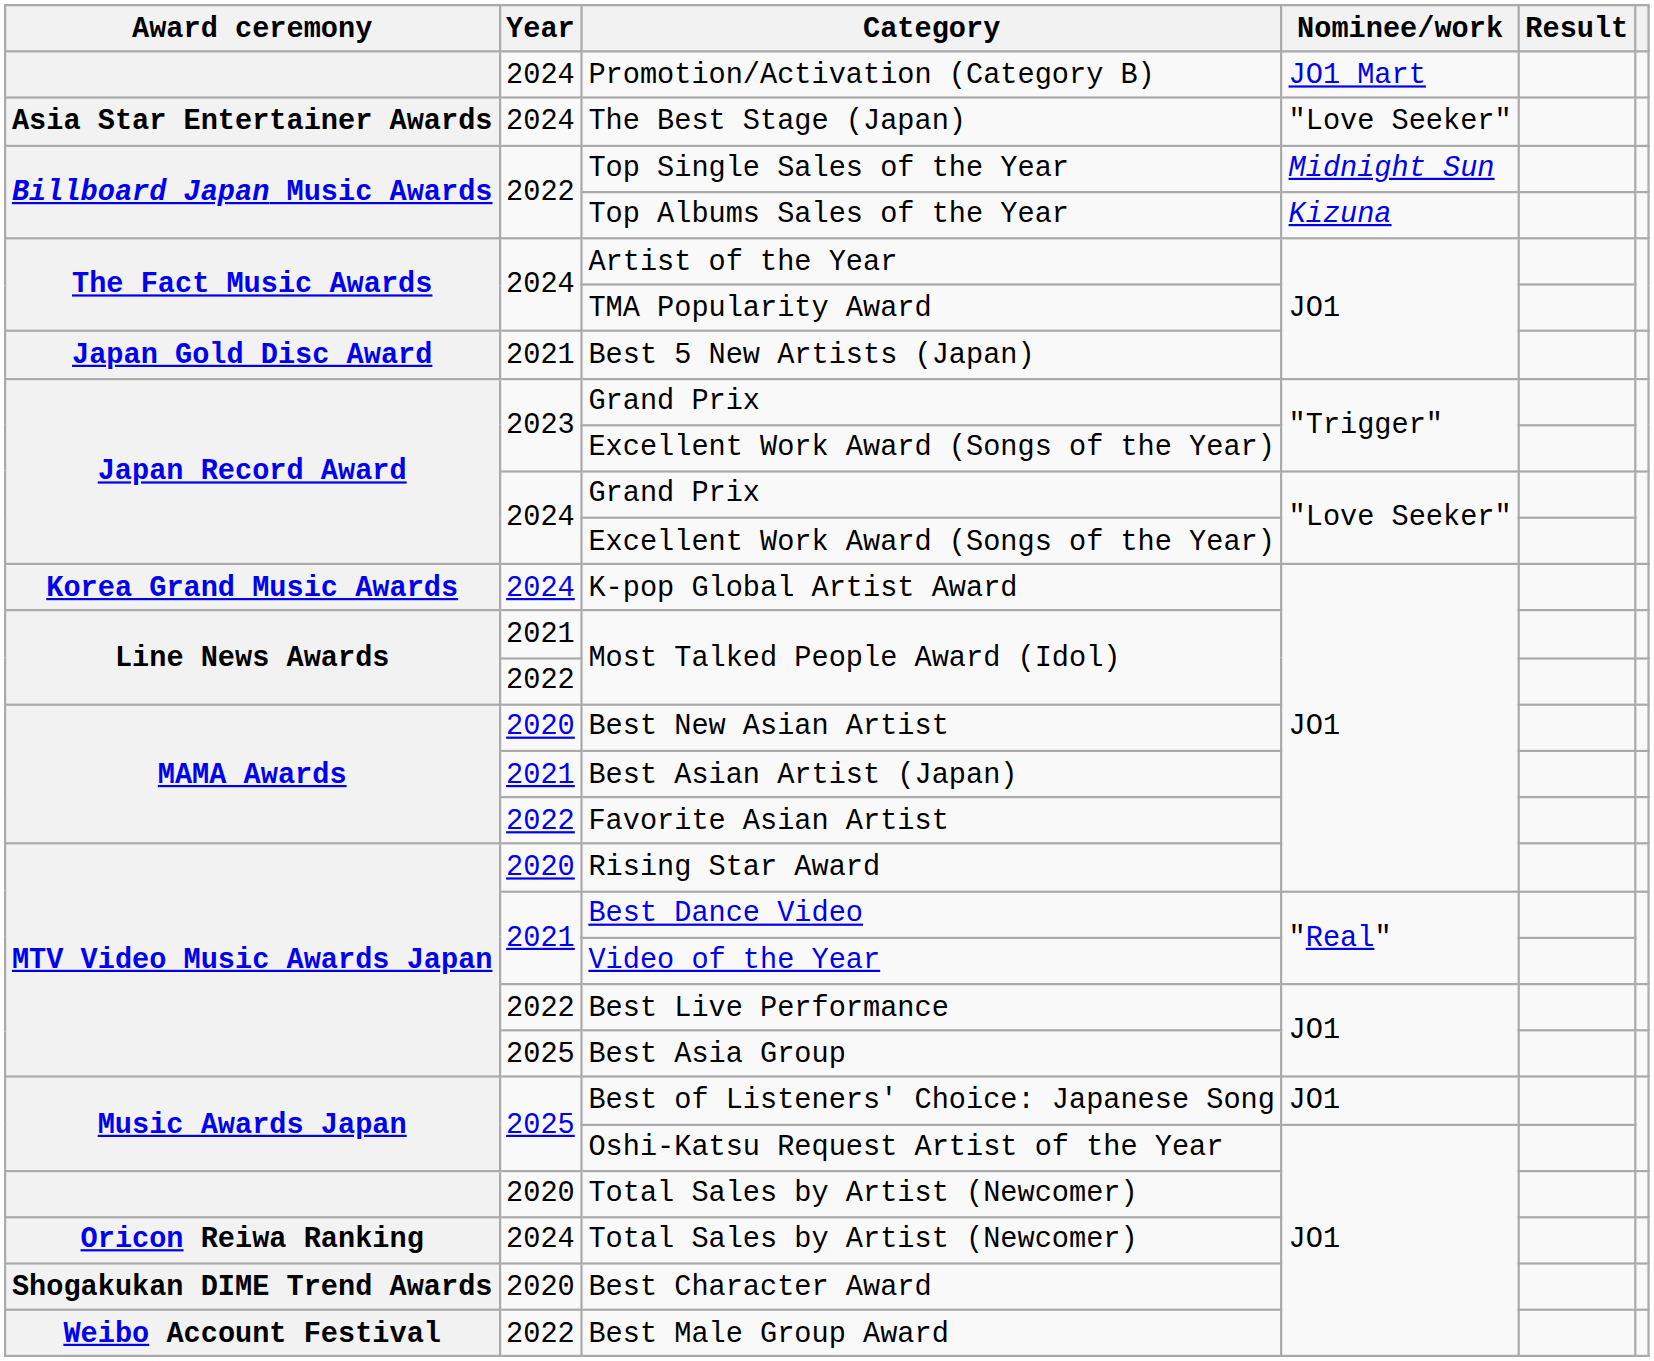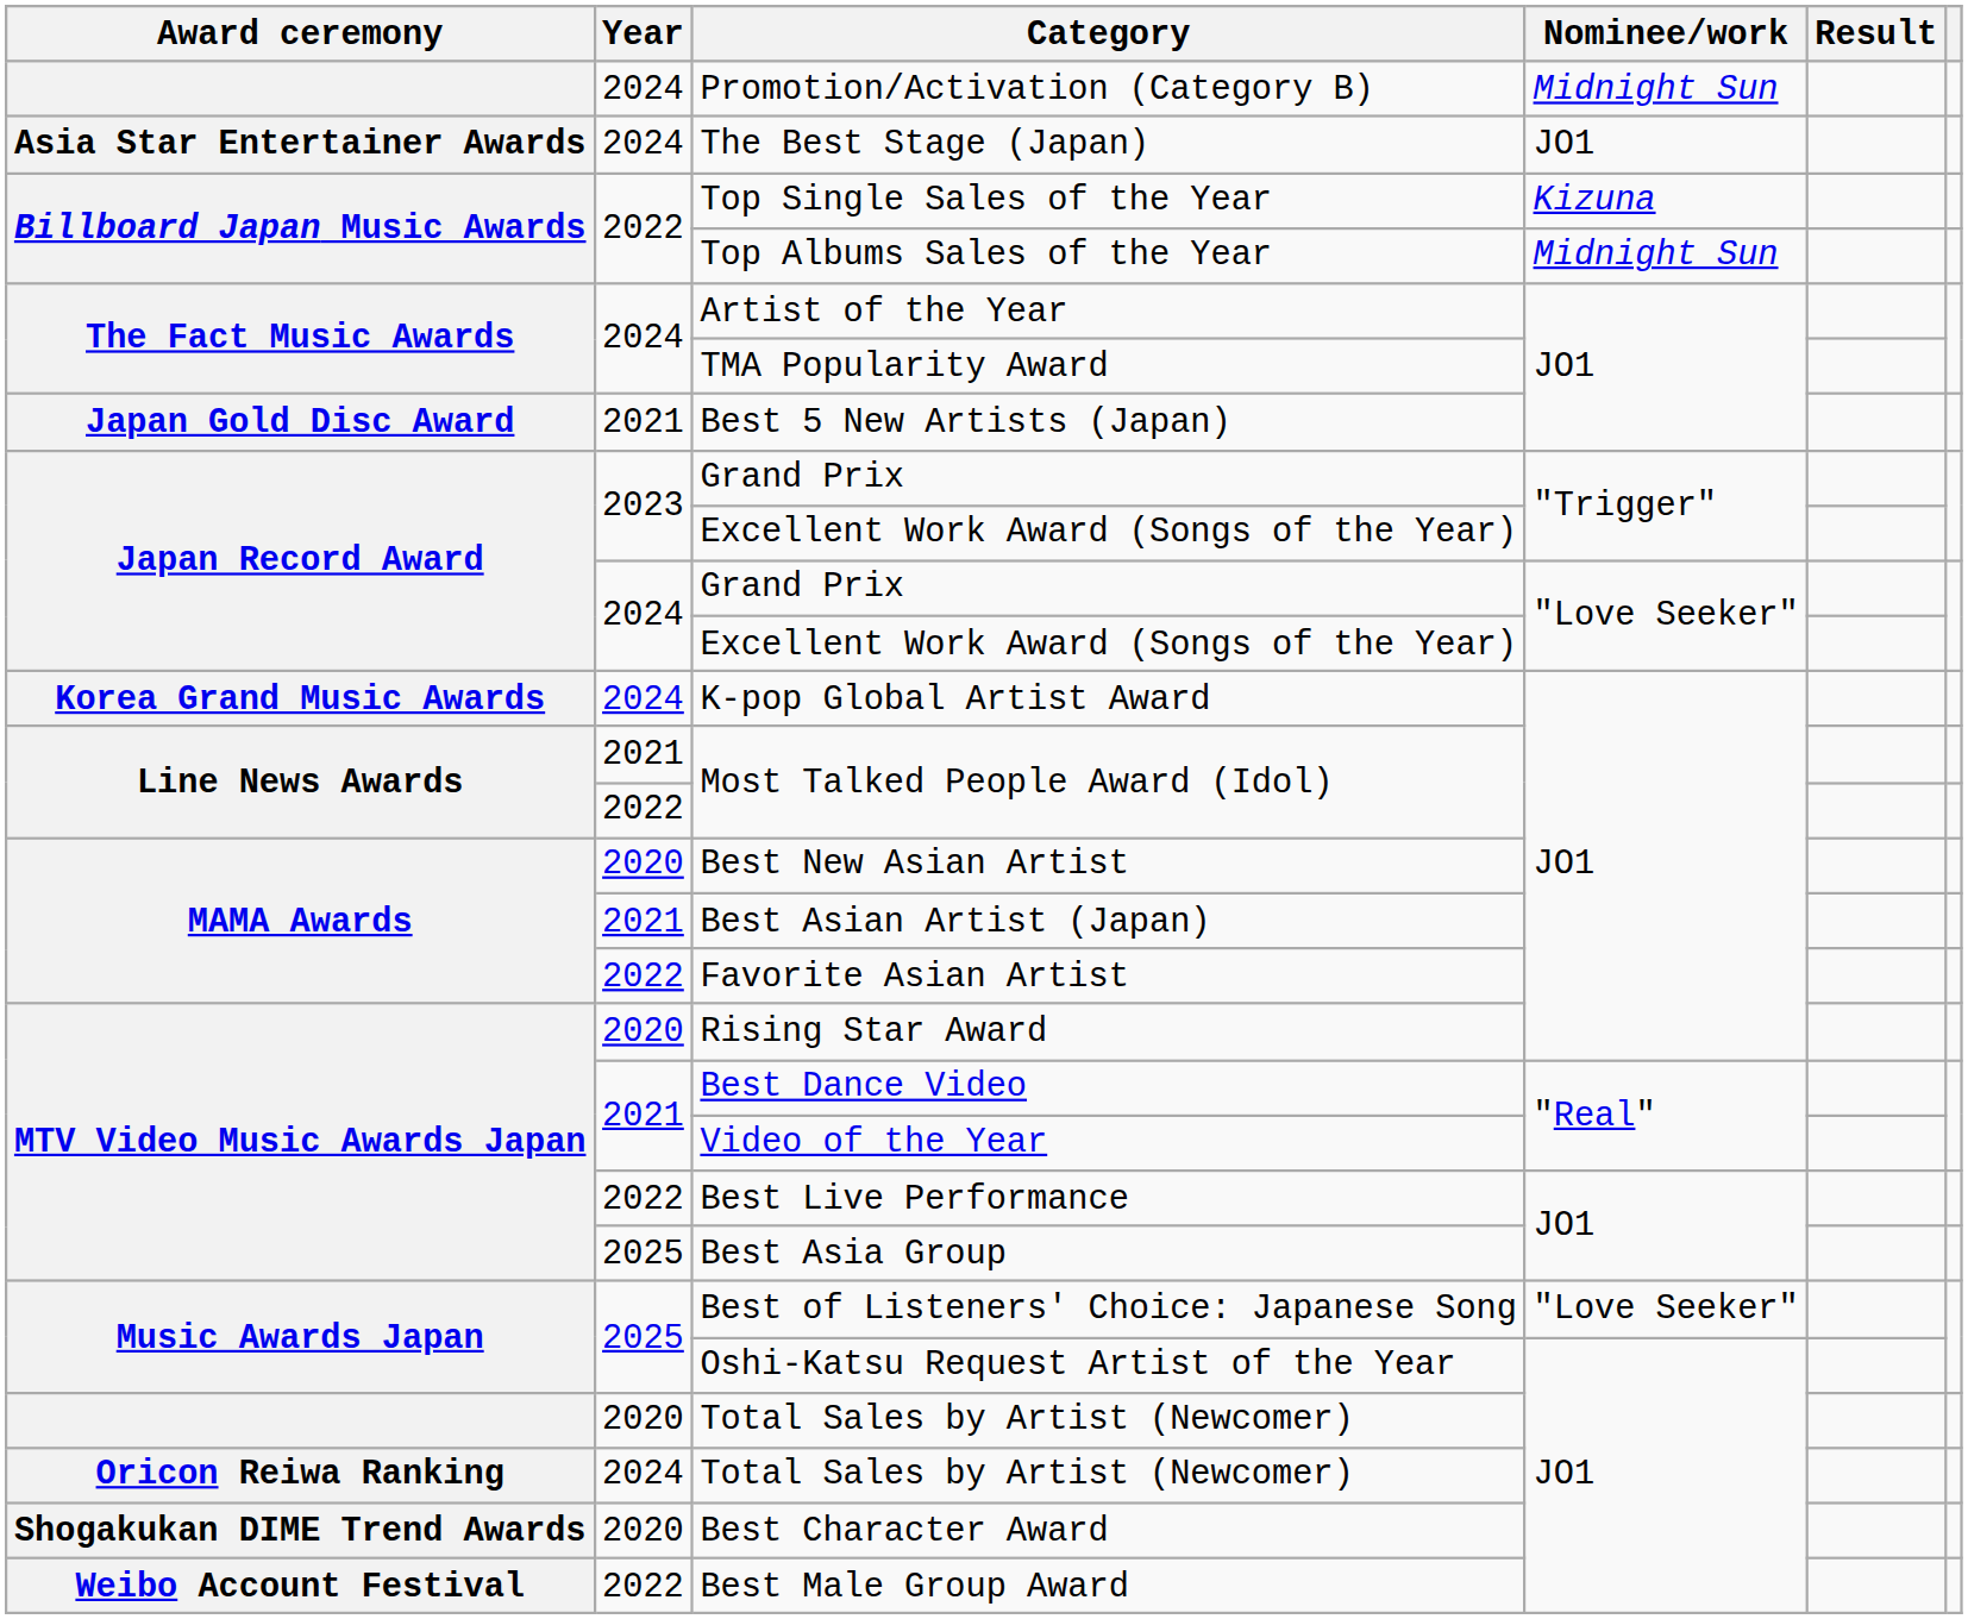Promotion/Activation (Category B) | Nominee/work: JO1 Mart -> Midnight Sun
The Best Stage (Japan) | Nominee/work: "Love Seeker" -> JO1
Top Single Sales of the Year | Nominee/work: Midnight Sun -> Kizuna
Top Albums Sales of the Year | Nominee/work: Kizuna -> Midnight Sun
Best of Listeners' Choice: Japanese Song | Nominee/work: JO1 -> "Love Seeker"
